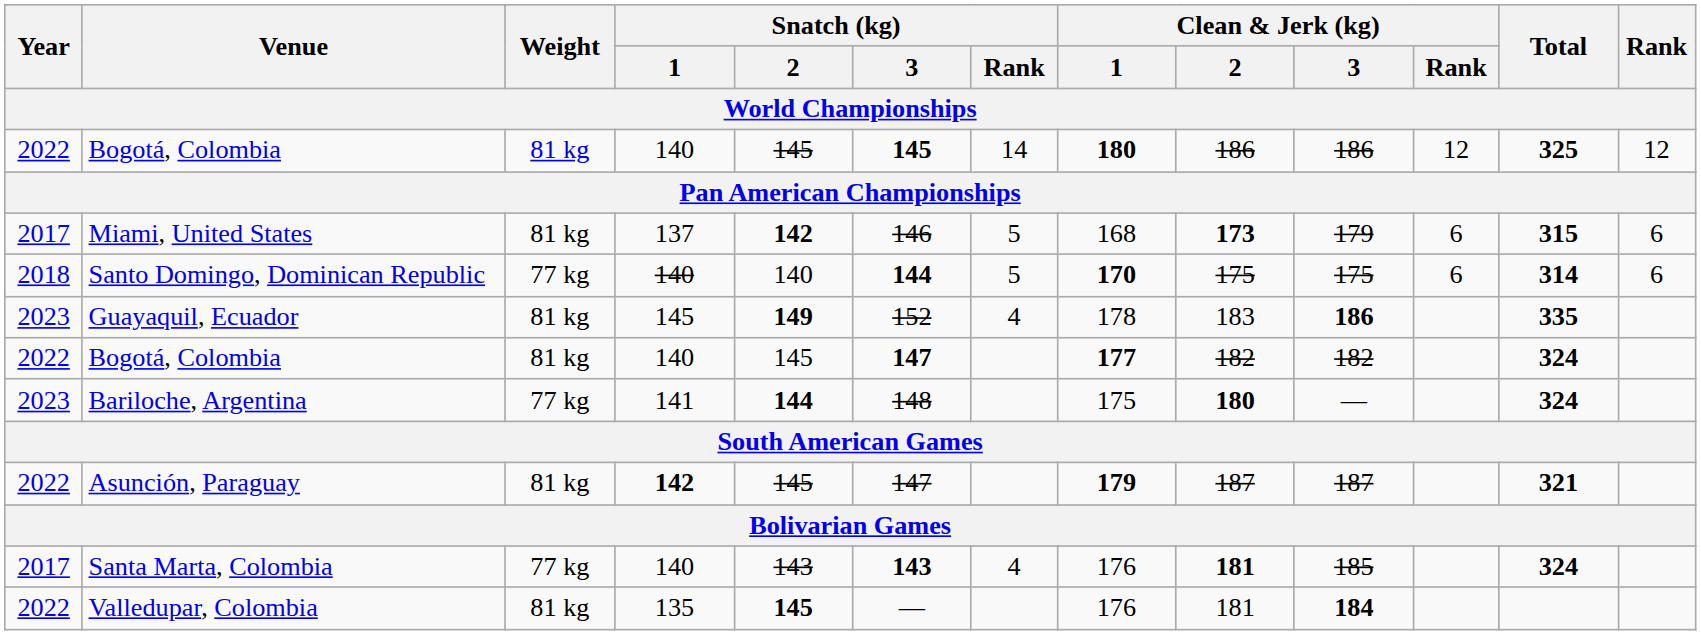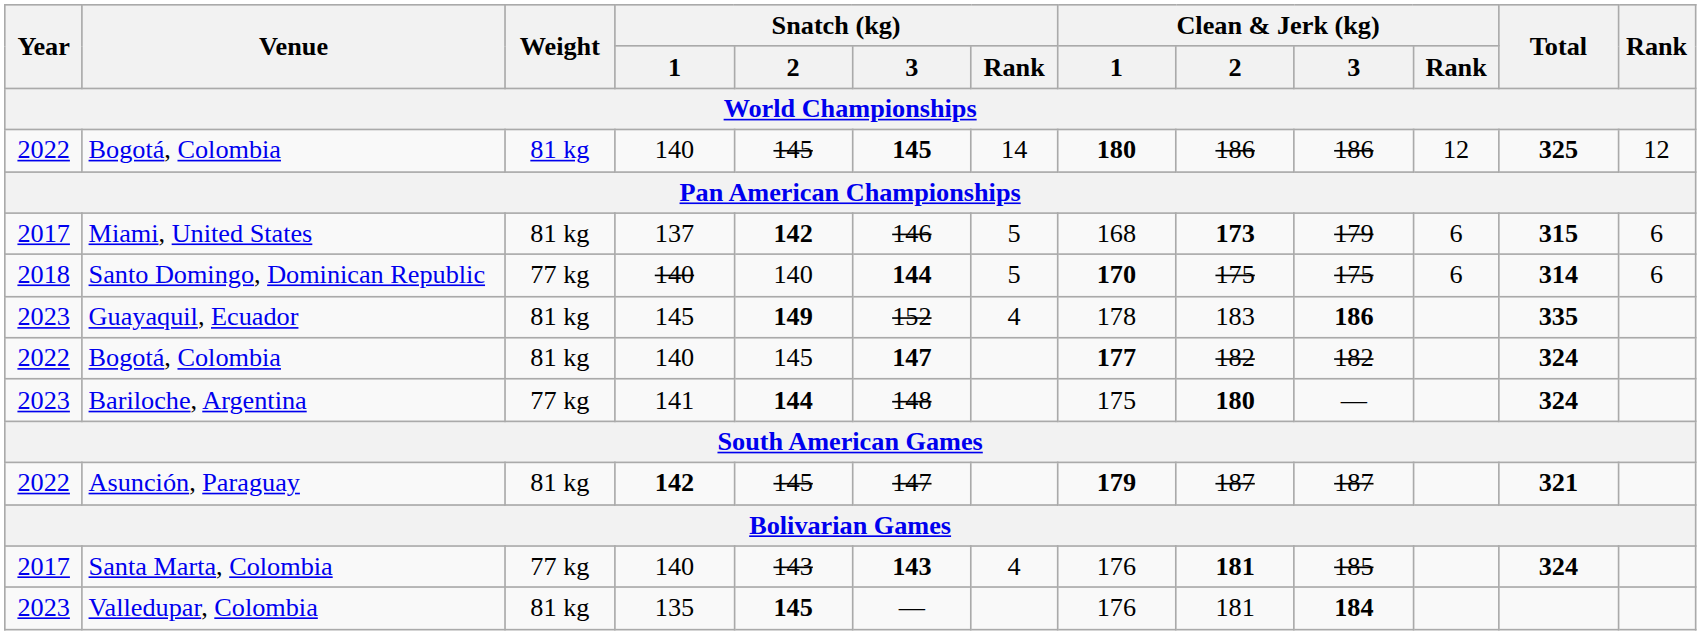Valledupar, Colombia | Year: 2022 -> 2023
